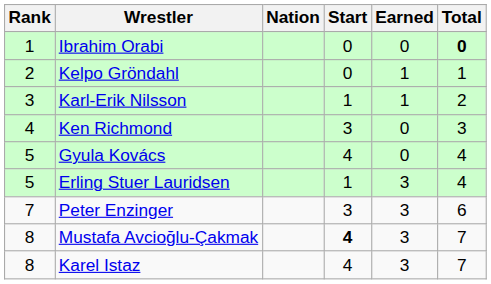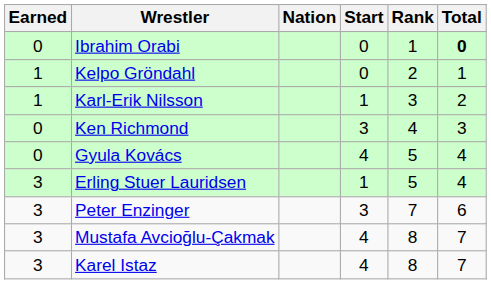columns swapped: Rank <-> Earned
Mustafa Avcioğlu-Çakmak | Start: bold -> normal
